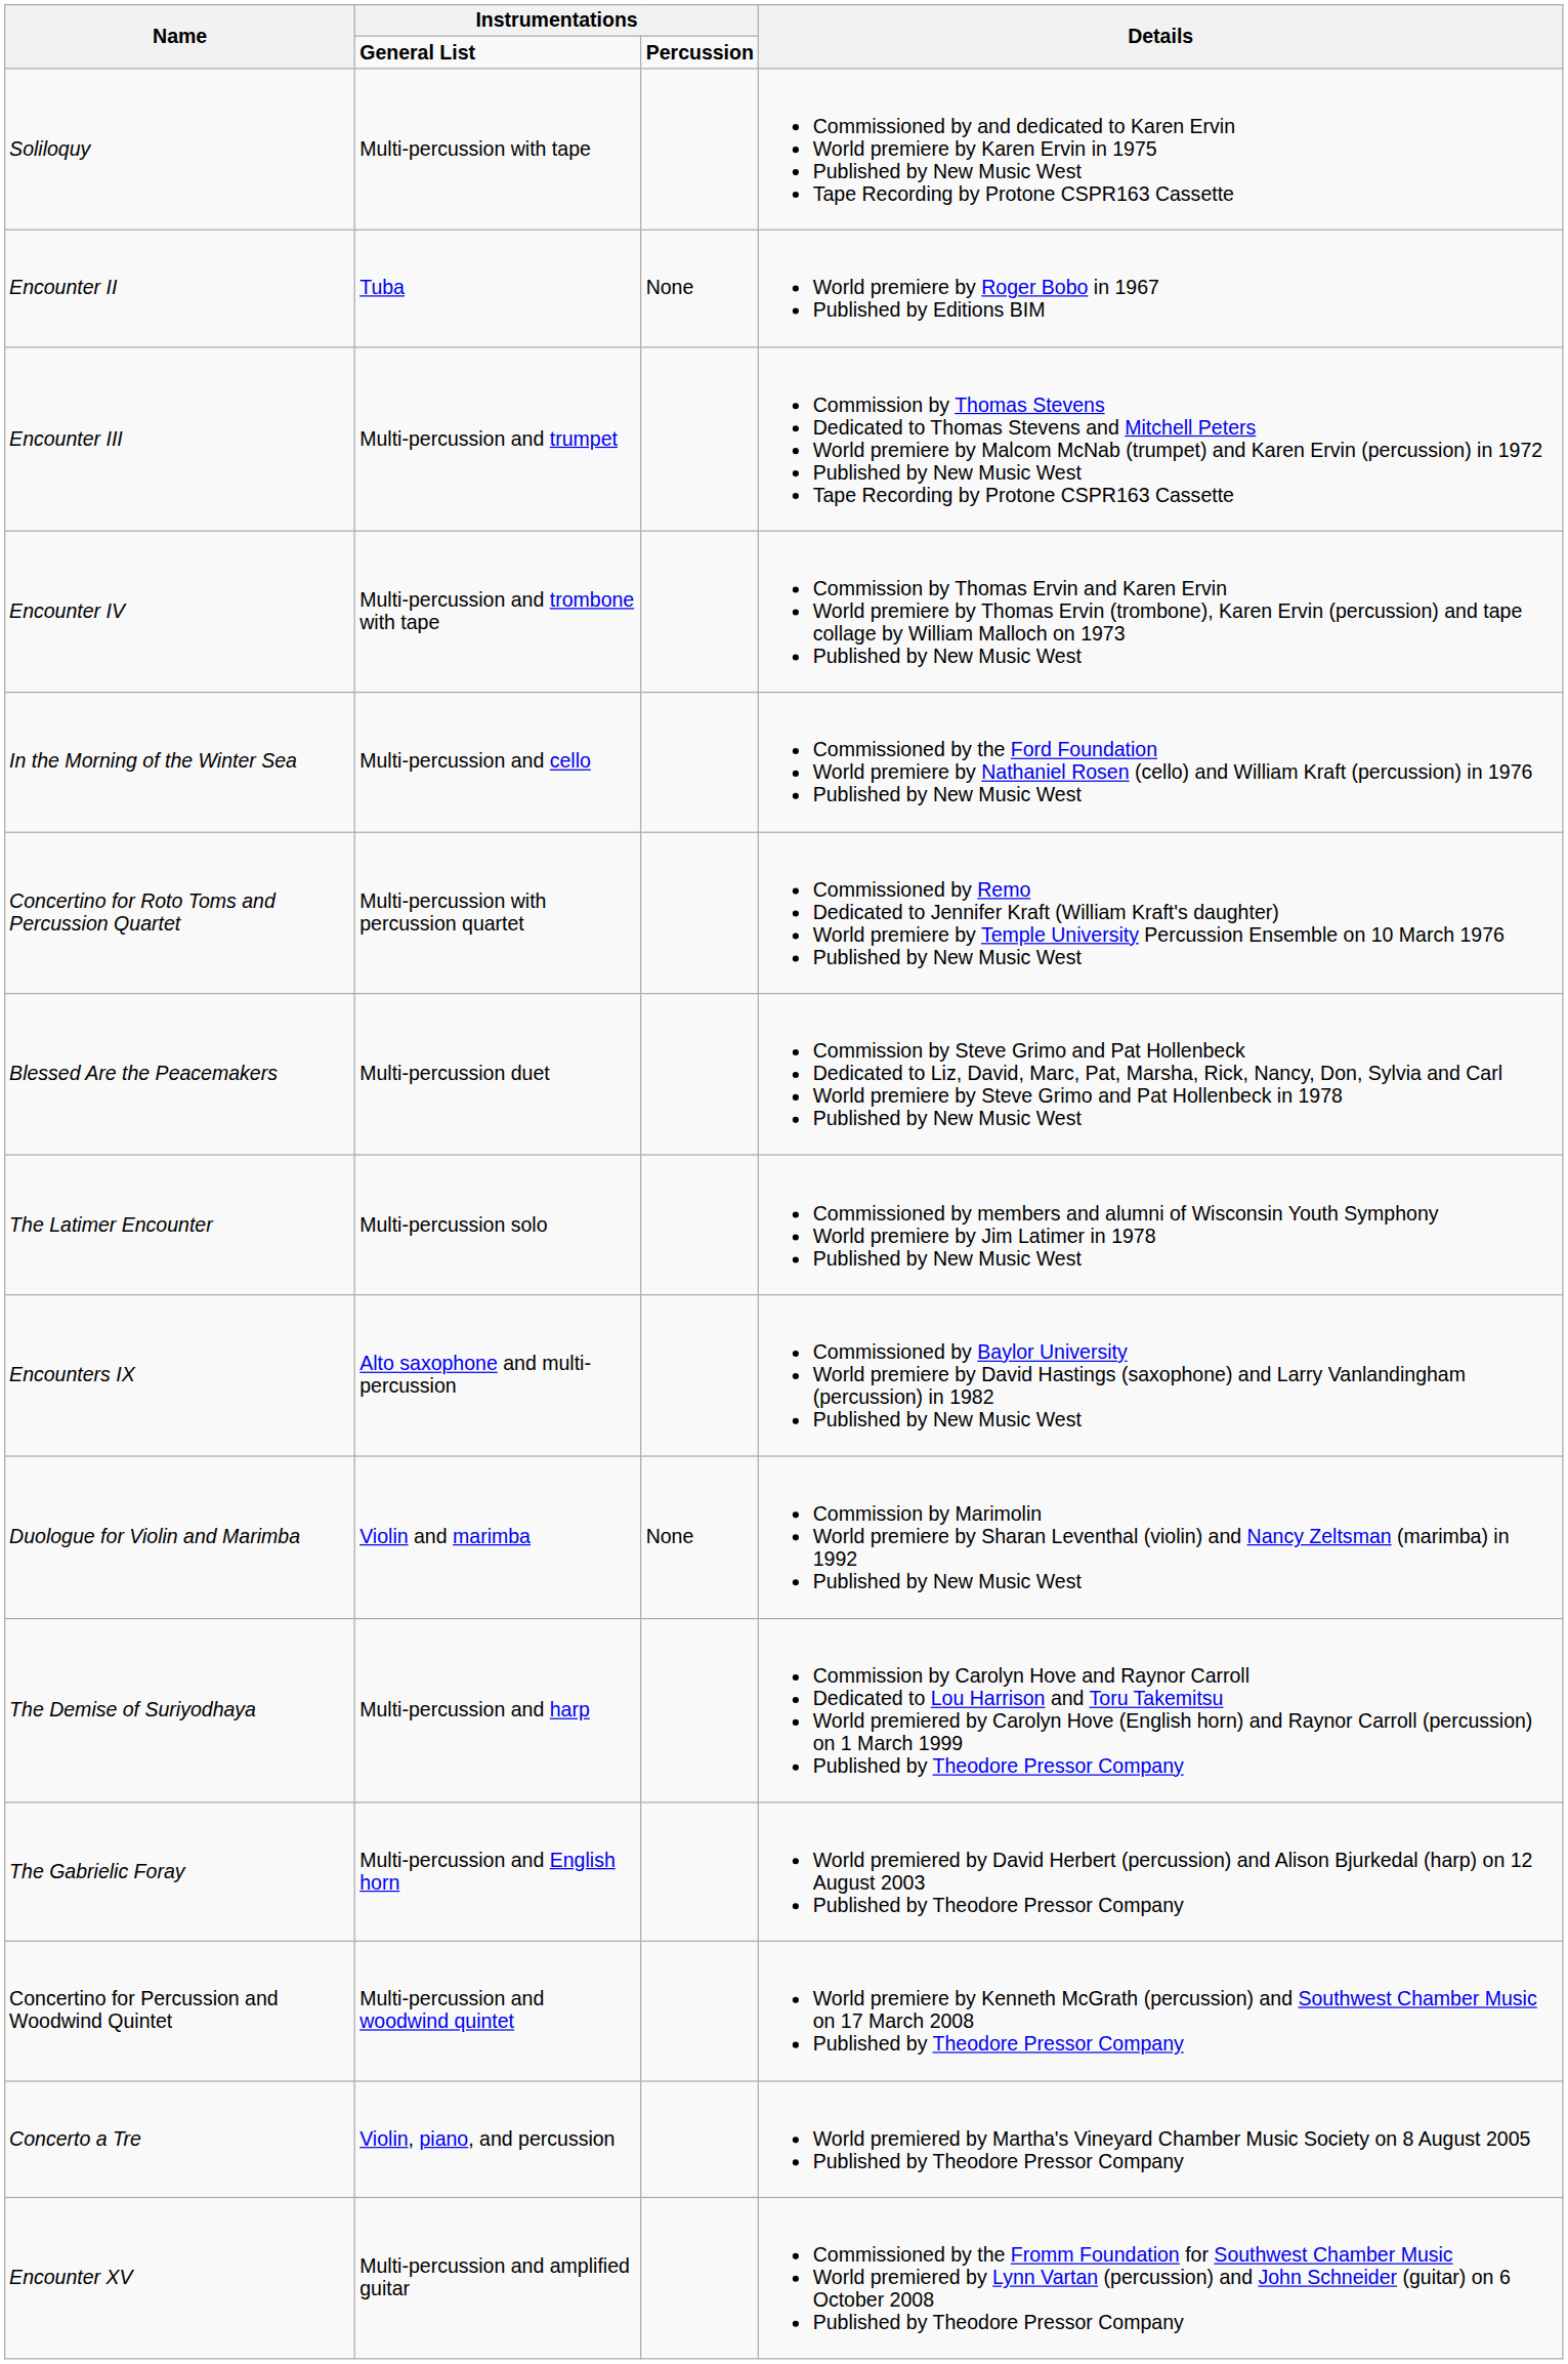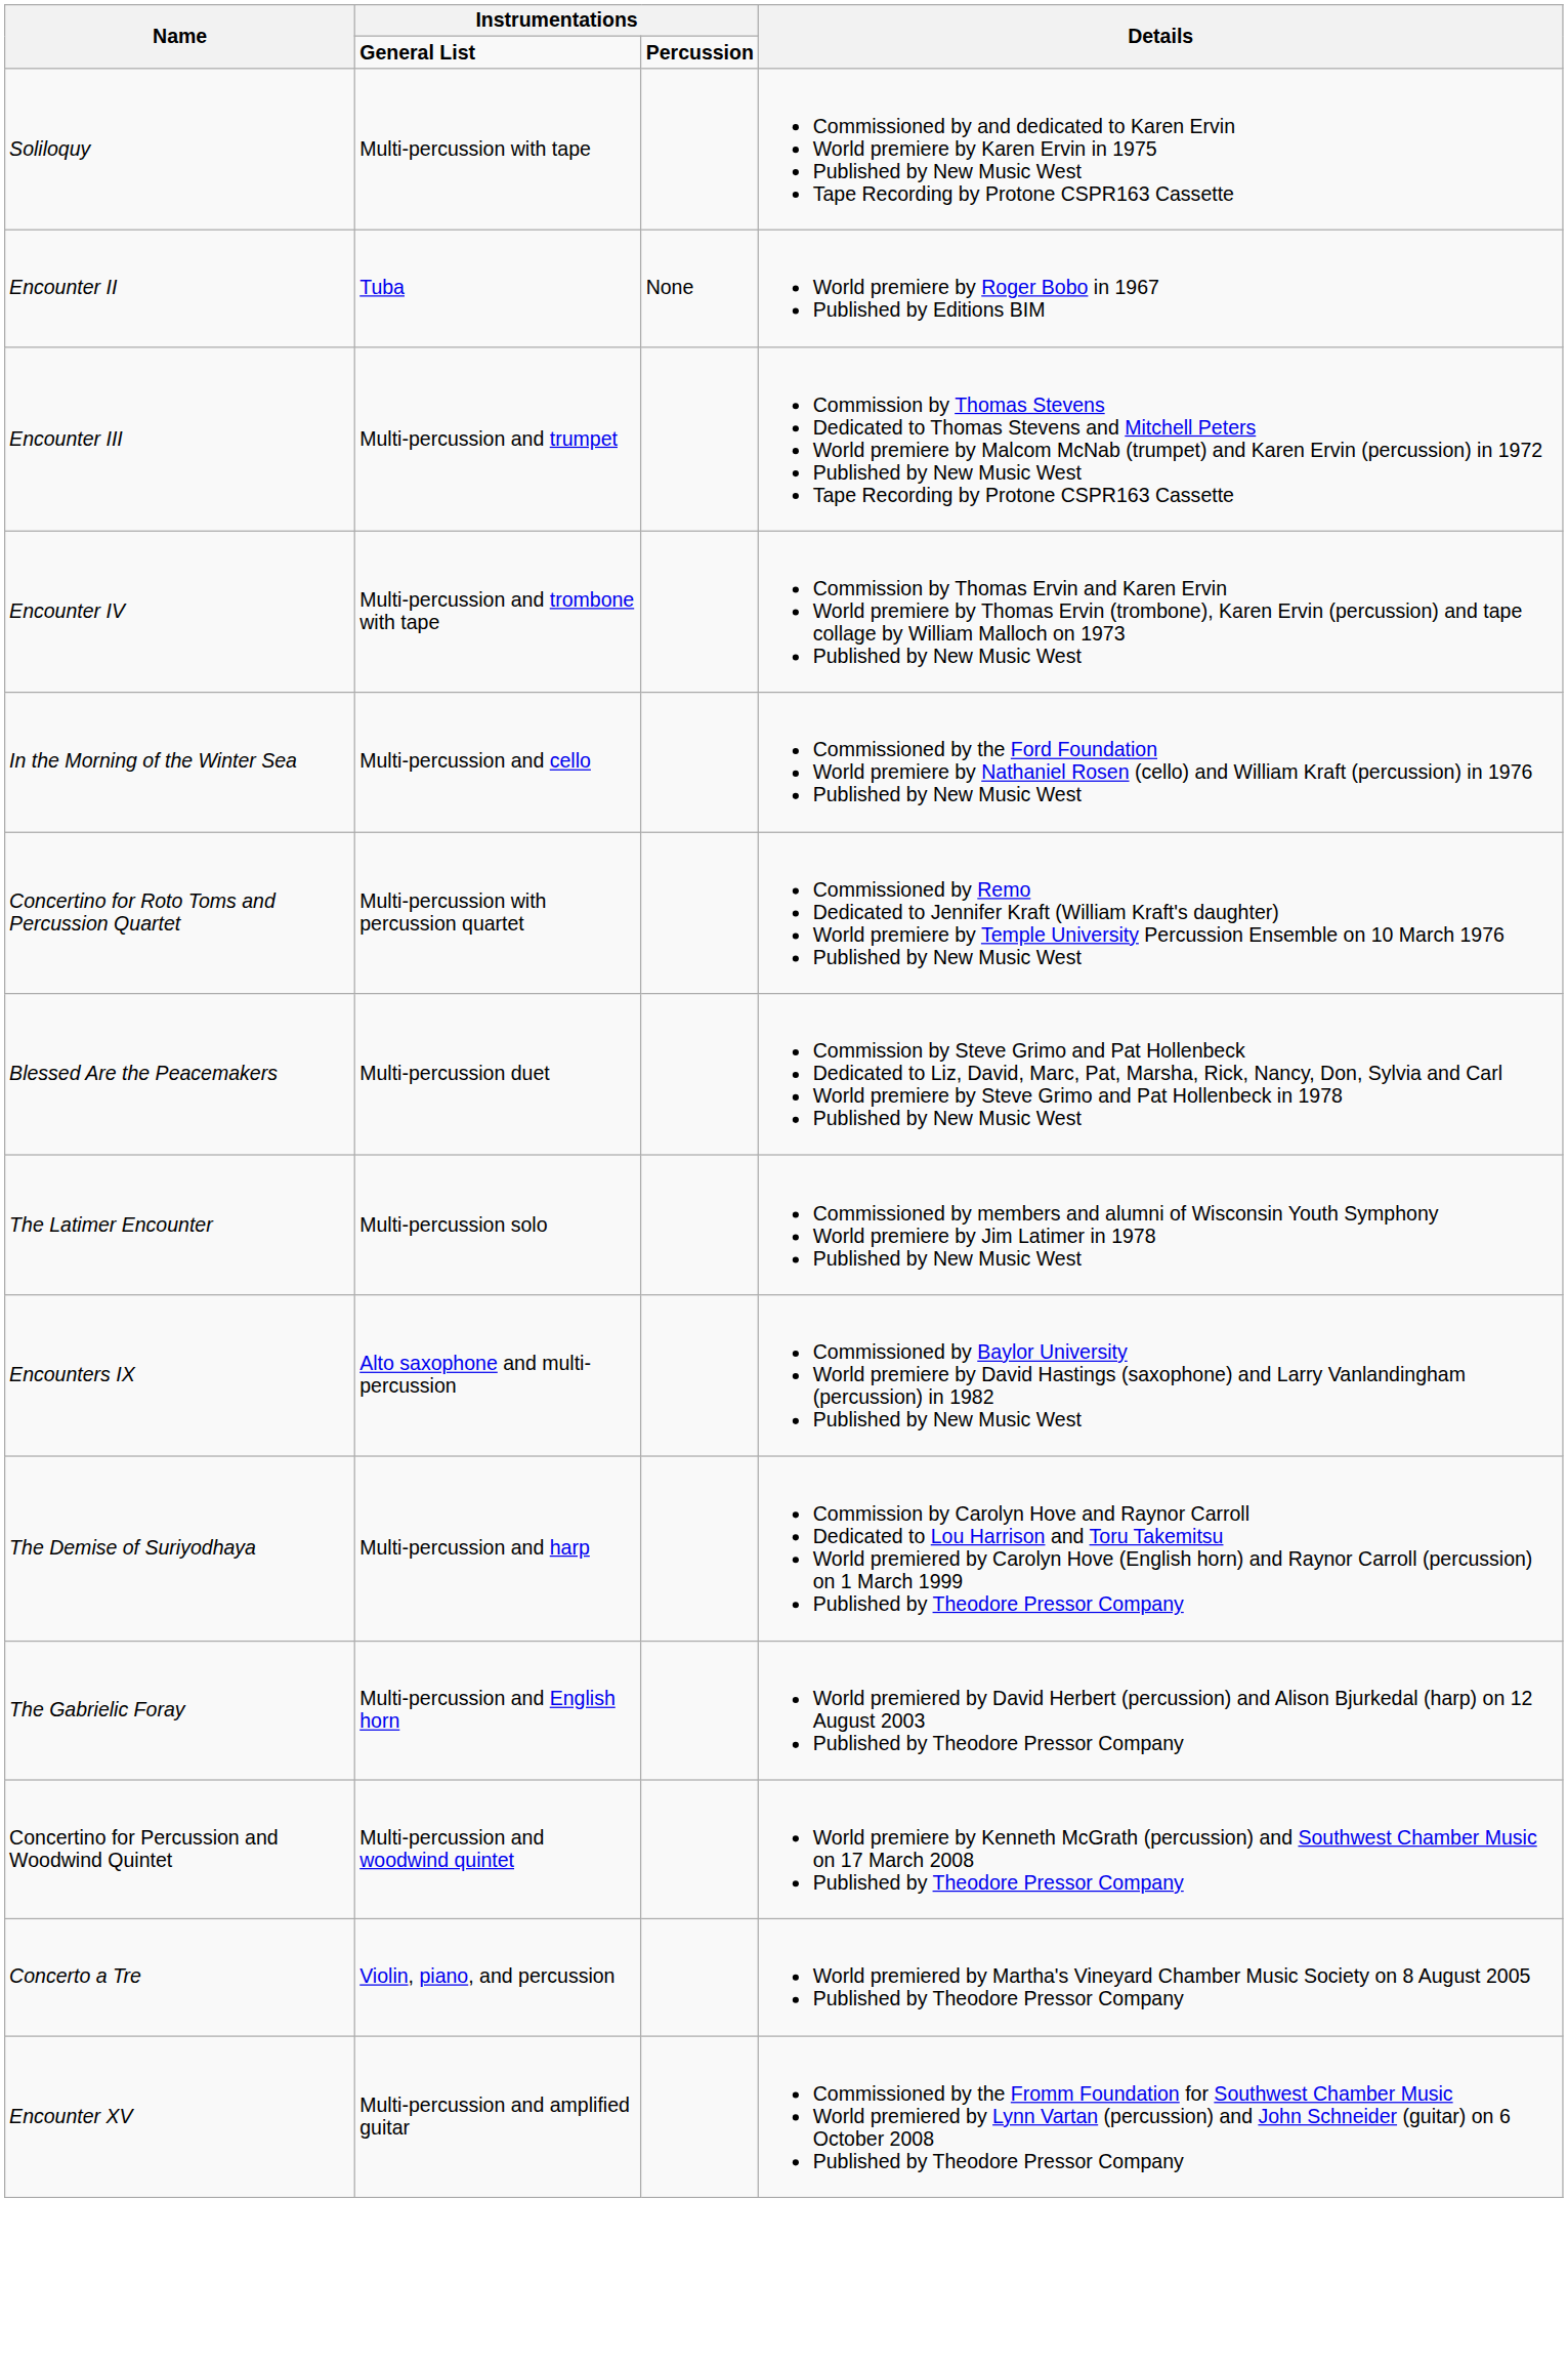- row: Duologue for Violin and Marimba | Violin and marimba | None | Commission by Marimolin World premiere by Sharan Leventhal (violin) and Nancy Zeltsman (marimba) in 1992 Published by New Music West
